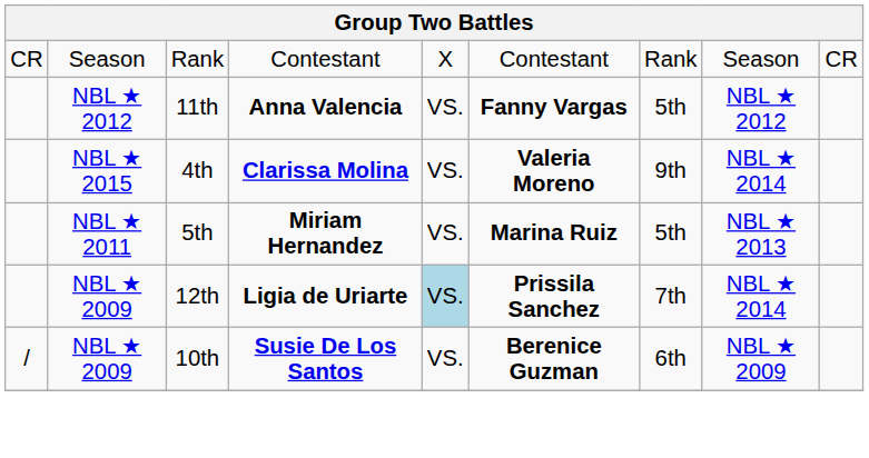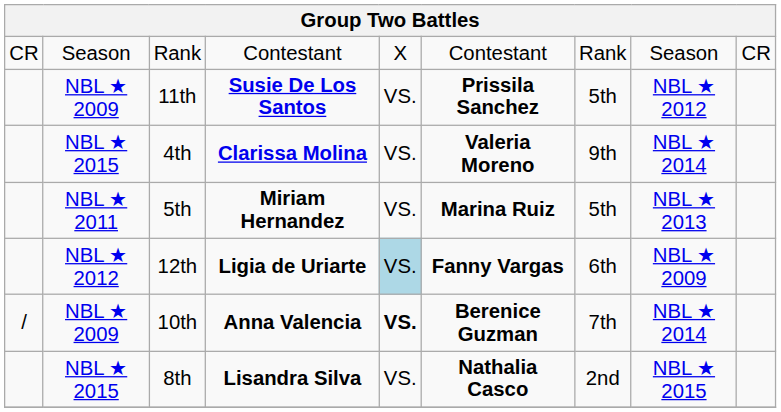11th | column 2: NBL ★ 2012 -> NBL ★ 2009
11th | column 4: Anna Valencia -> Susie De Los Santos
11th | column 6: Fanny Vargas -> Prissila Sanchez
12th | column 2: NBL ★ 2009 -> NBL ★ 2012
12th | column 6: Prissila Sanchez -> Fanny Vargas
12th | column 7: 7th -> 6th
12th | column 8: NBL ★ 2014 -> NBL ★ 2009
10th | column 4: Susie De Los Santos -> Anna Valencia
10th | column 5: normal -> bold
10th | column 7: 6th -> 7th
10th | column 8: NBL ★ 2009 -> NBL ★ 2014
+ row: NBL ★ 2015 | 8th | Lisandra Silva | VS. | Nathalia Casco | 2nd | NBL ★ 2015
